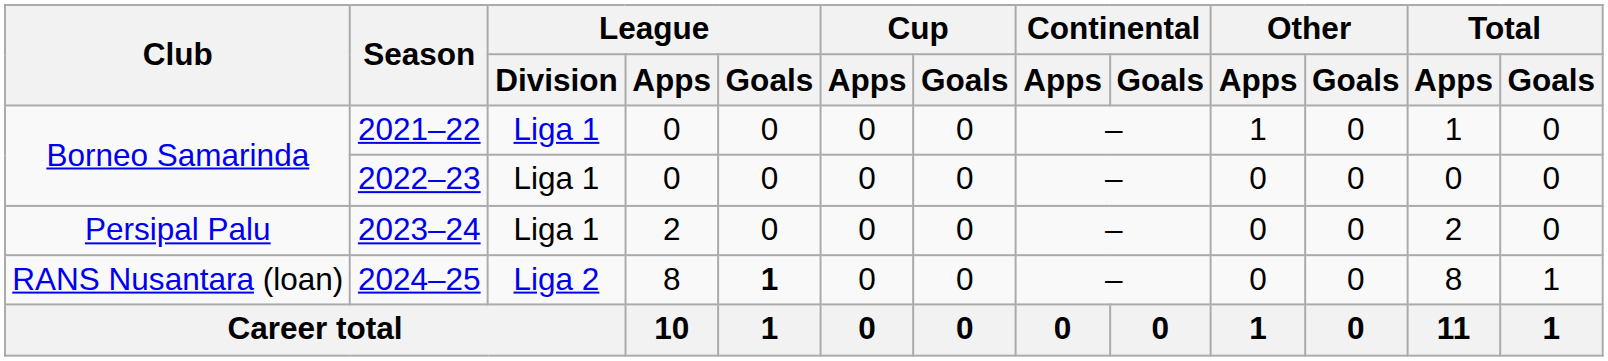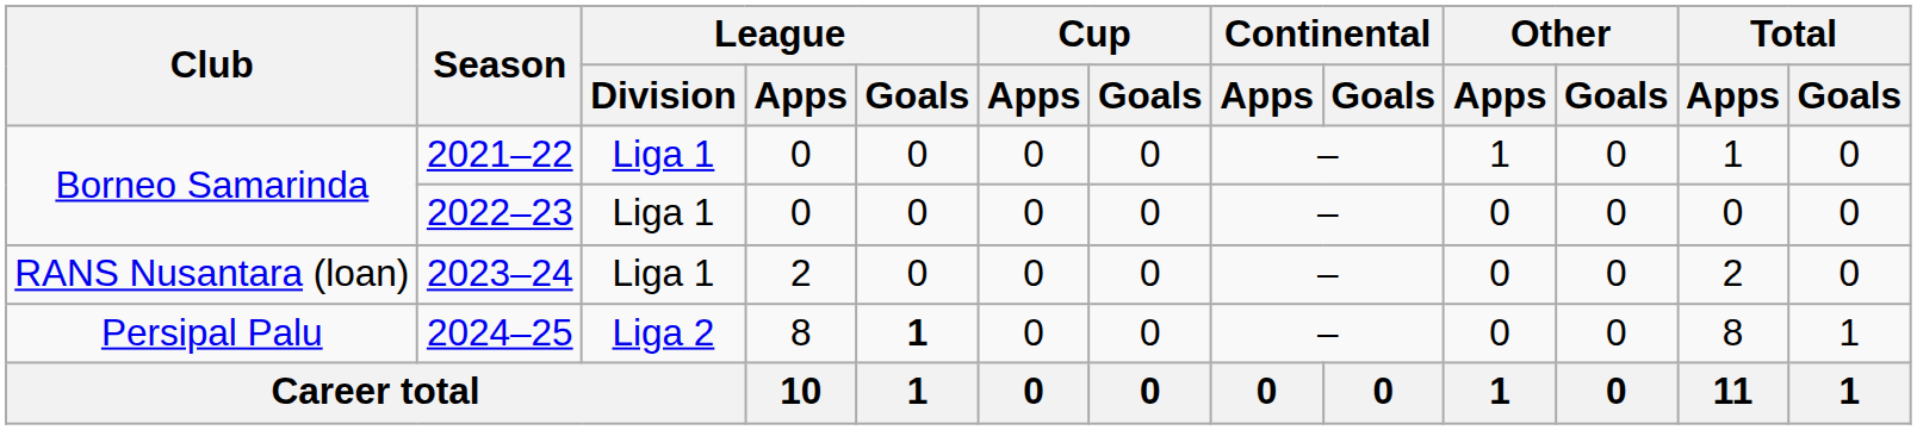2023–24 | Club: Persipal Palu -> RANS Nusantara (loan)
2024–25 | Club: RANS Nusantara (loan) -> Persipal Palu
